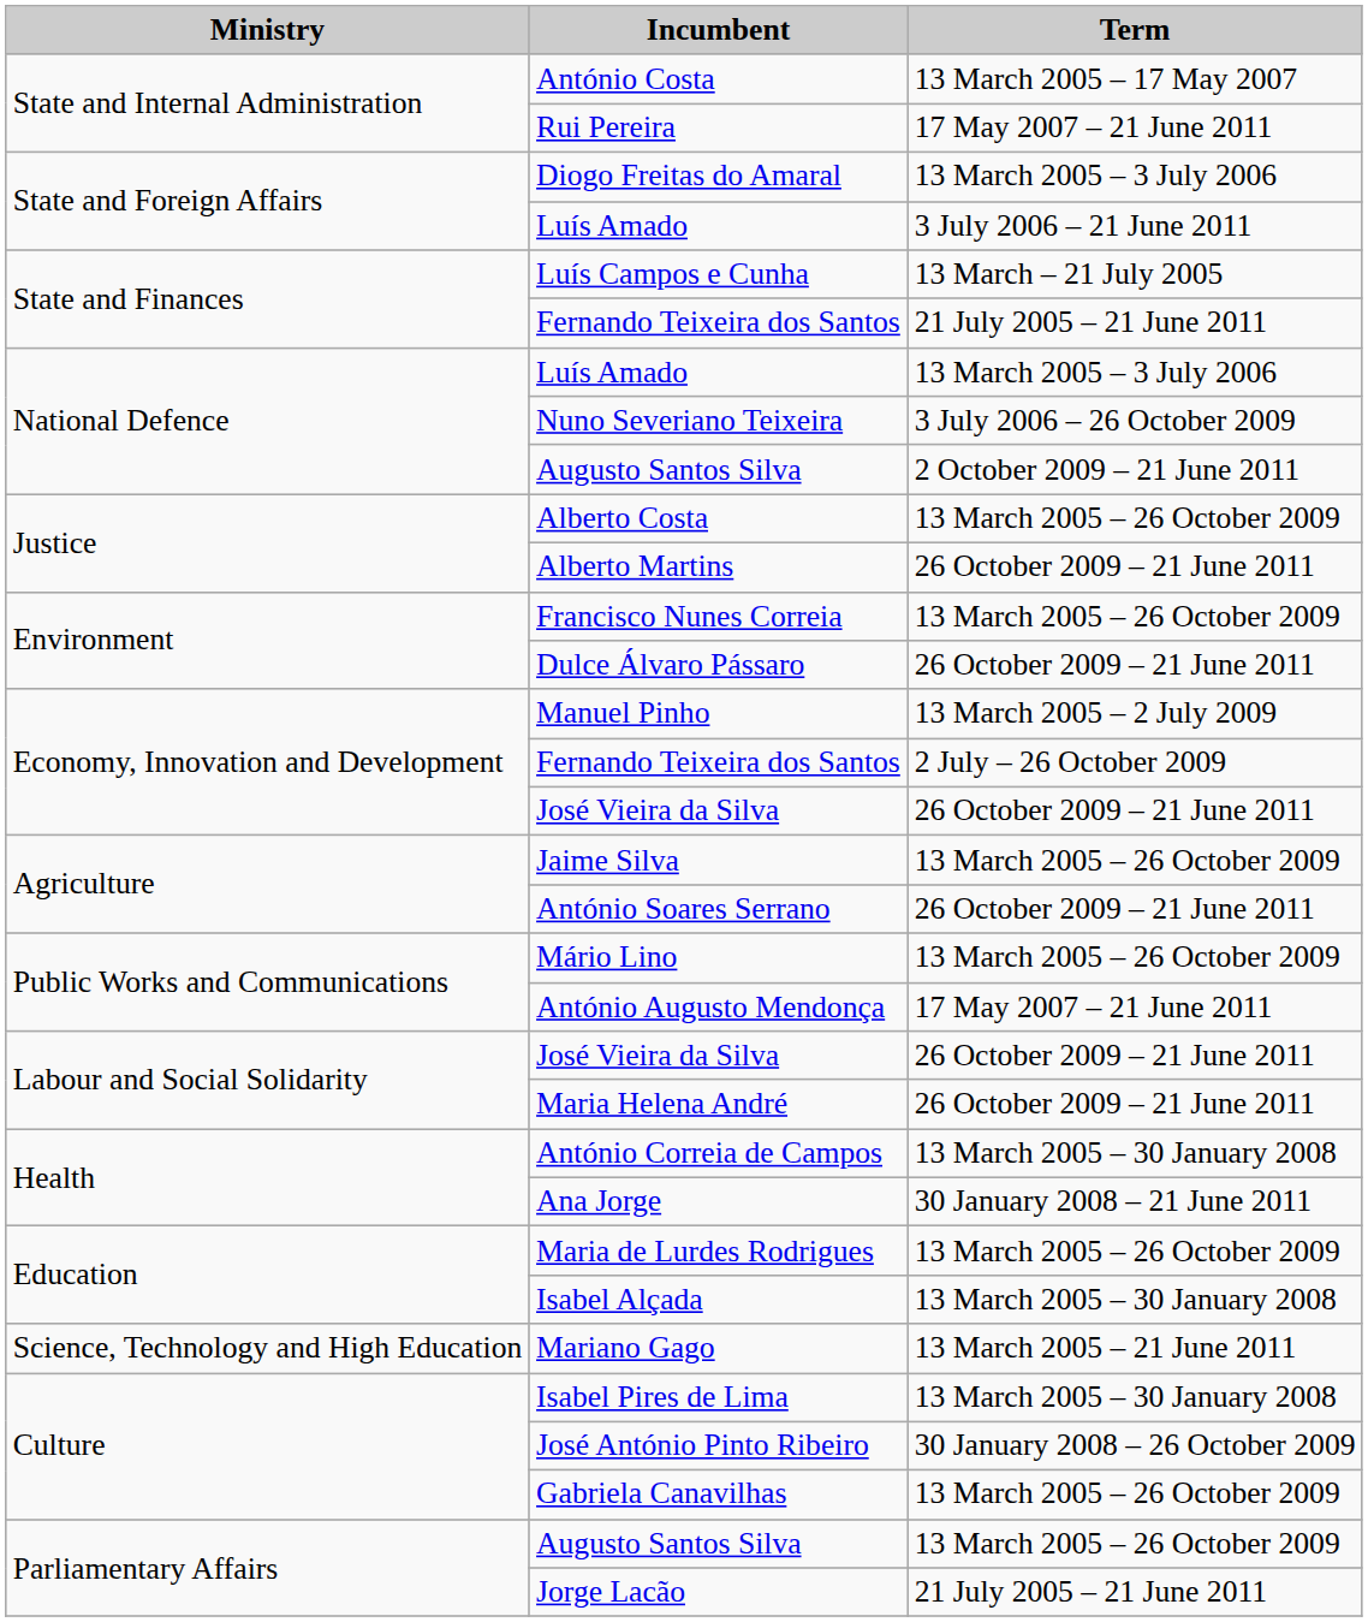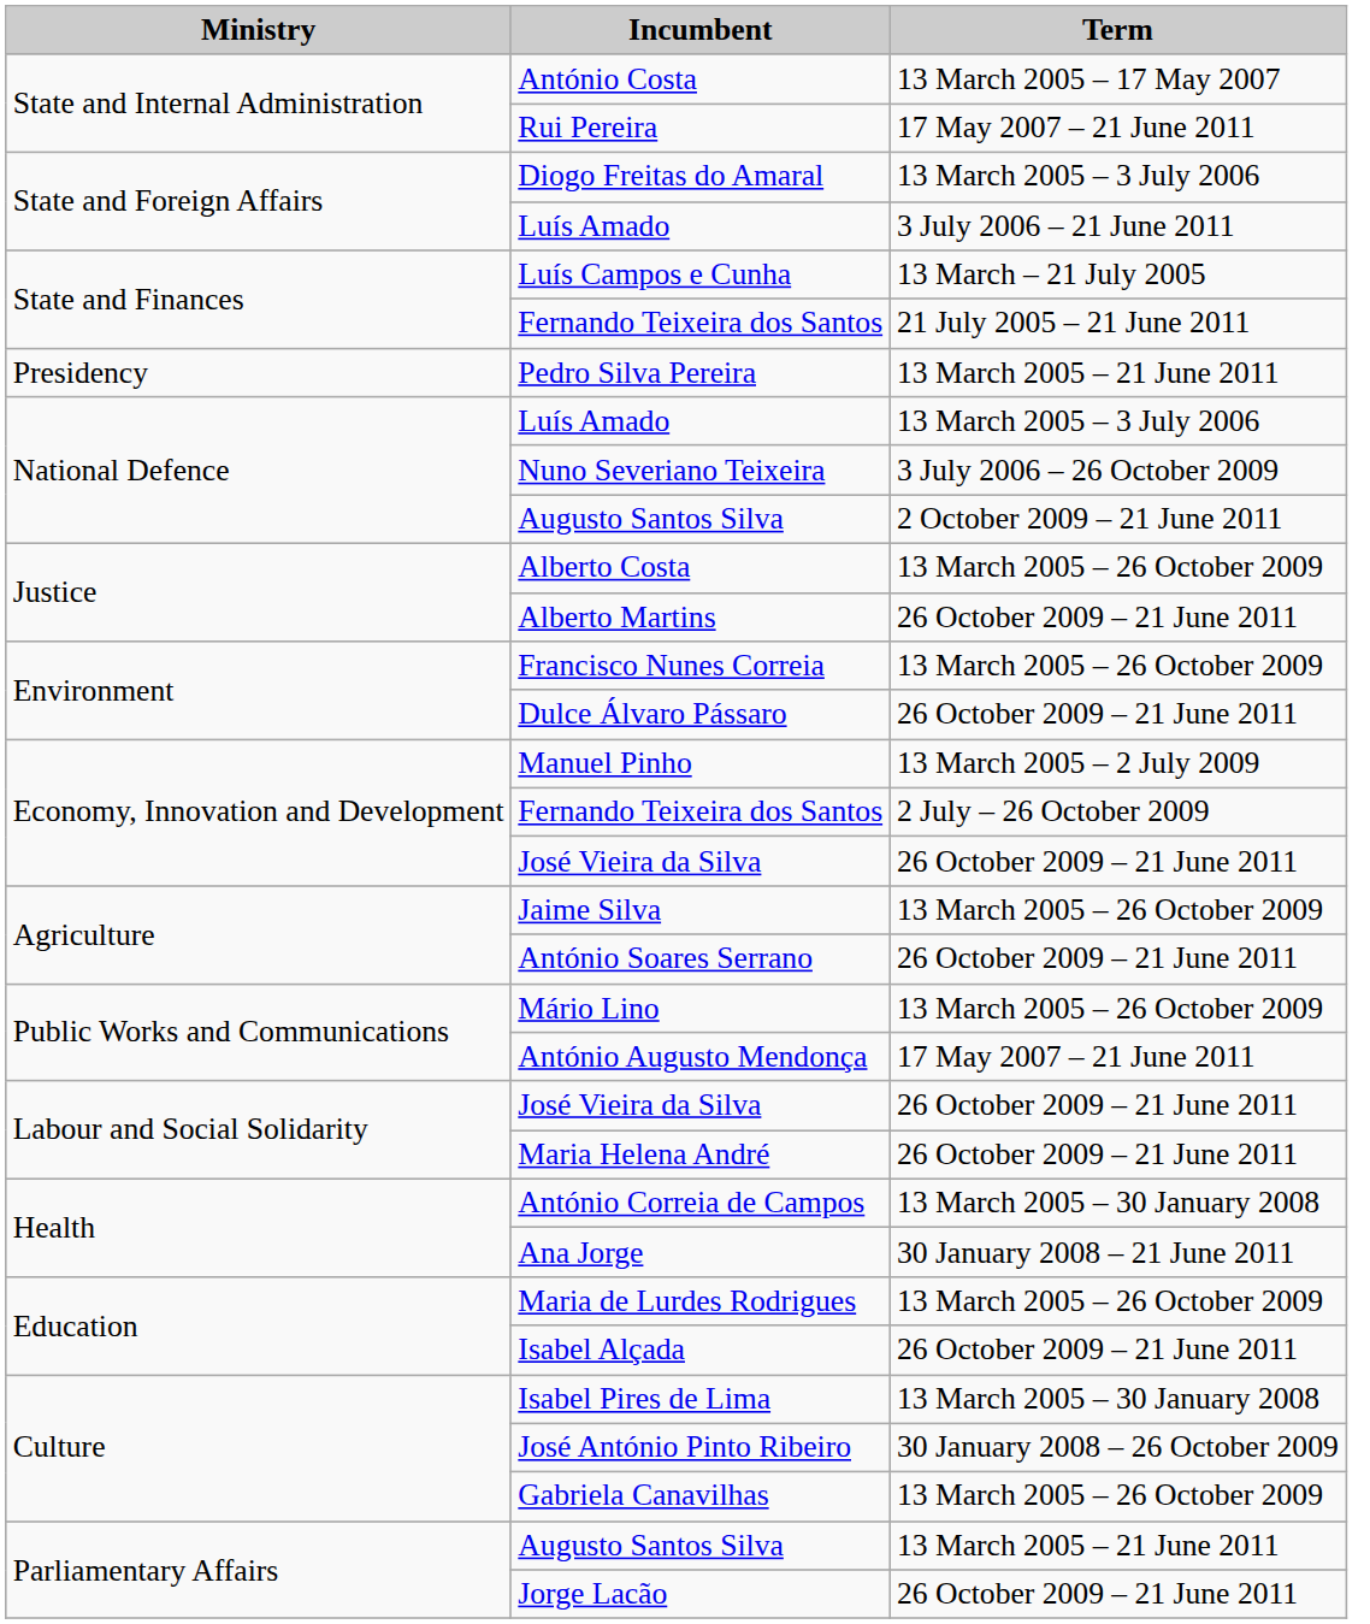+ row: Presidency | Pedro Silva Pereira | 13 March 2005 – 21 June 2011
Isabel Alçada | Term: 13 March 2005 – 30 January 2008 -> 26 October 2009 – 21 June 2011
- row: Science, Technology and High Education | Mariano Gago | 13 March 2005 – 21 June 2011
Parliamentary Affairs / Augusto Santos Silva | Term: 13 March 2005 – 26 October 2009 -> 13 March 2005 – 21 June 2011
Jorge Lacão | Term: 21 July 2005 – 21 June 2011 -> 26 October 2009 – 21 June 2011
